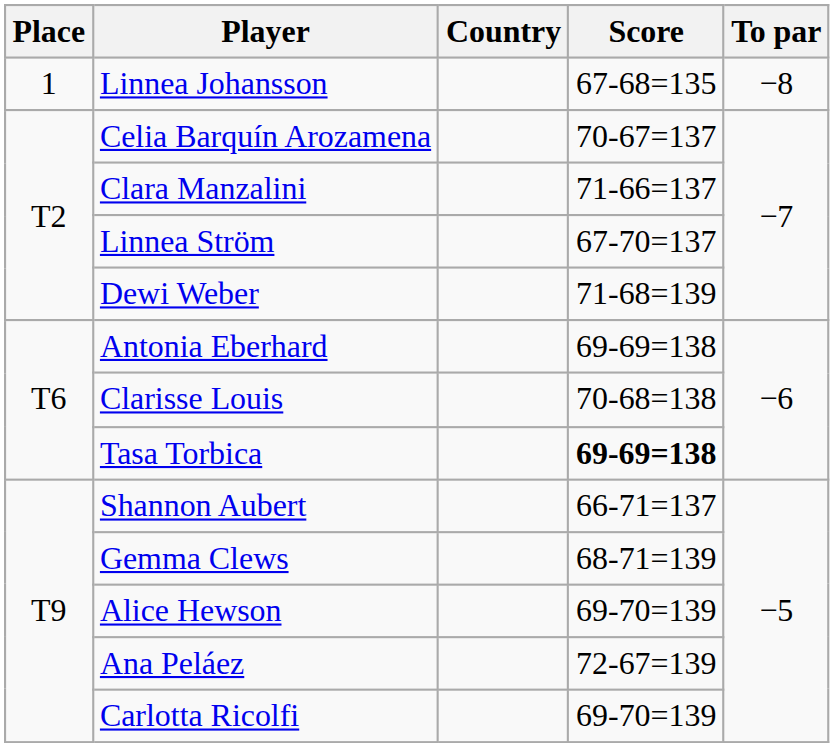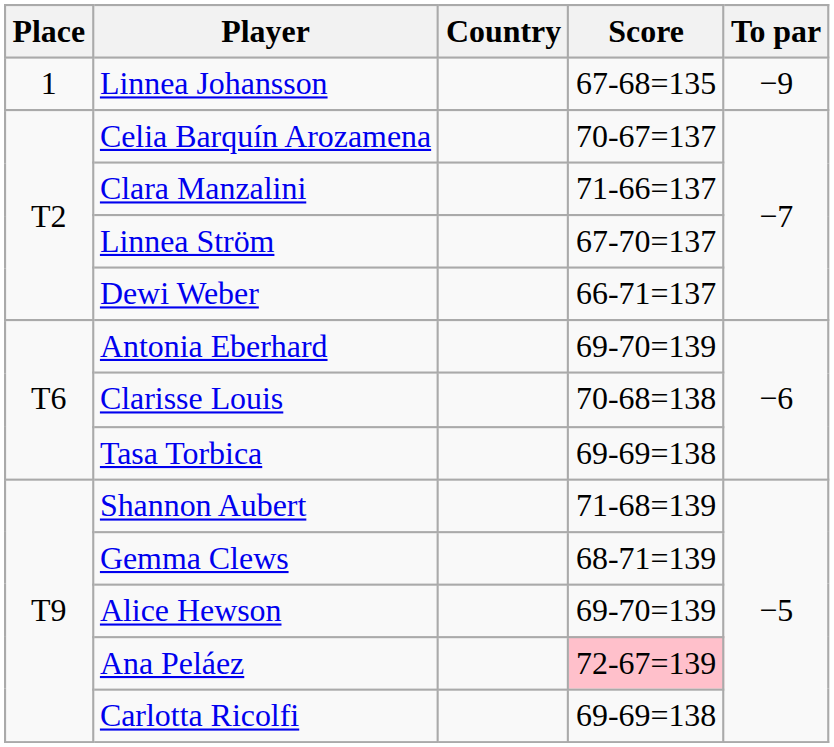Linnea Johansson | To par: −8 -> −9
Dewi Weber | Score: 71-68=139 -> 66-71=137
Antonia Eberhard | Score: 69-69=138 -> 69-70=139
Tasa Torbica | Score: bold -> normal
Shannon Aubert | Score: 66-71=137 -> 71-68=139
Ana Peláez | Score: no background -> pink background
Carlotta Ricolfi | Score: 69-70=139 -> 69-69=138
